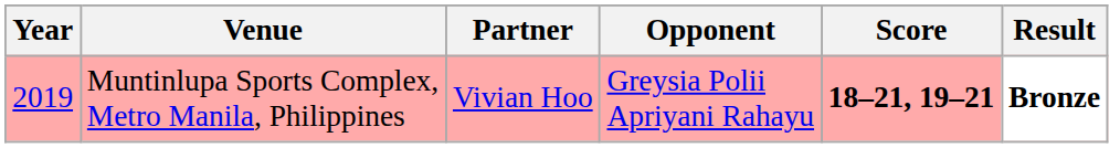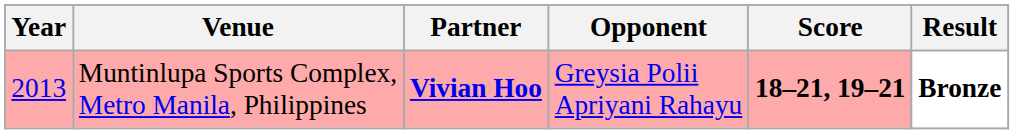Muntinlupa Sports Complex, Metro Manila, Philippines | Year: 2019 -> 2013
Muntinlupa Sports Complex, Metro Manila, Philippines | Partner: normal -> bold
